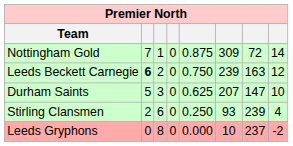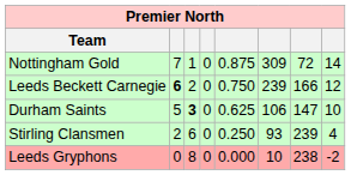Leeds Beckett Carnegie | column 7: 163 -> 166
Durham Saints | column 3: normal -> bold
Durham Saints | column 6: 207 -> 106
Leeds Gryphons | column 7: 237 -> 238
